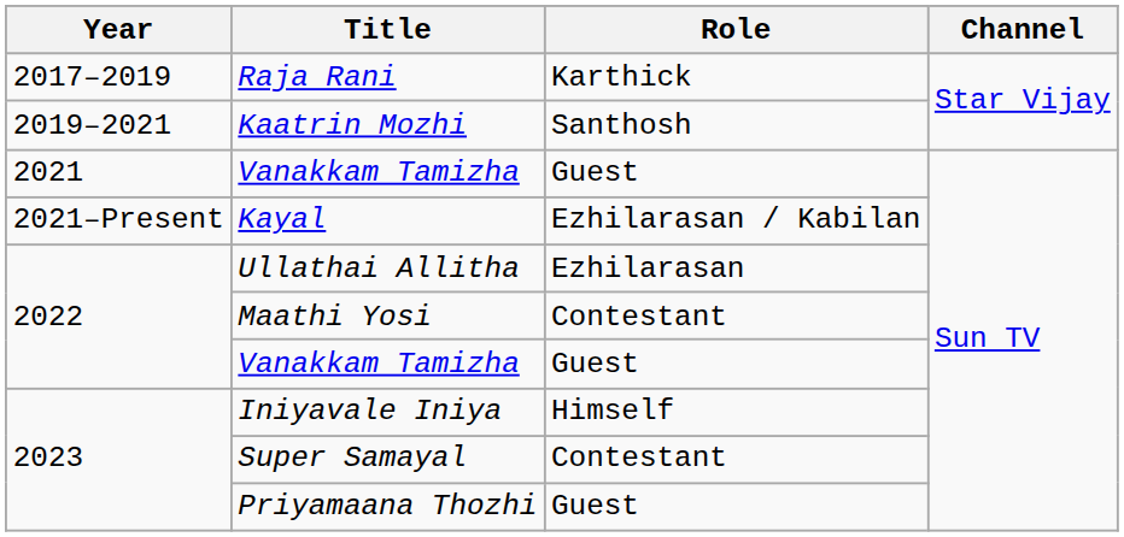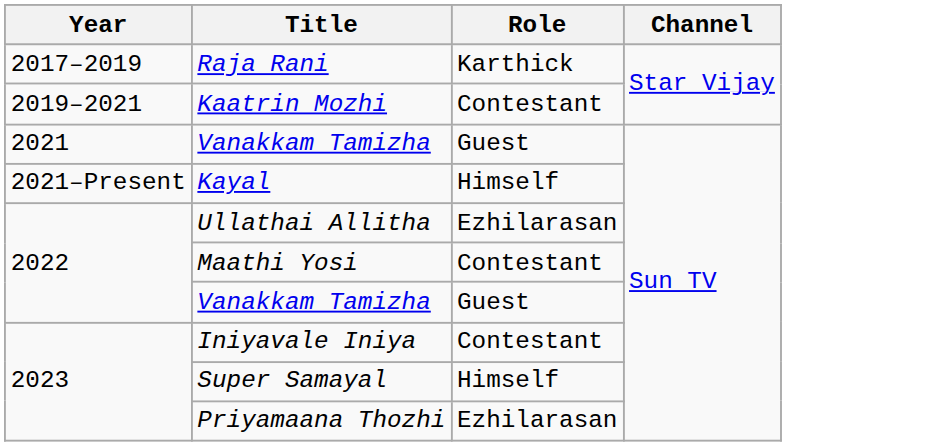Kaatrin Mozhi | Role: Santhosh -> Contestant
Kayal | Role: Ezhilarasan / Kabilan -> Himself
Iniyavale Iniya | Role: Himself -> Contestant
Super Samayal | Role: Contestant -> Himself
Priyamaana Thozhi | Role: Guest -> Ezhilarasan
